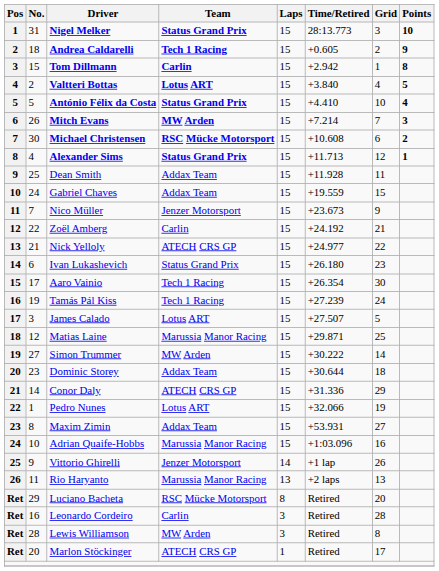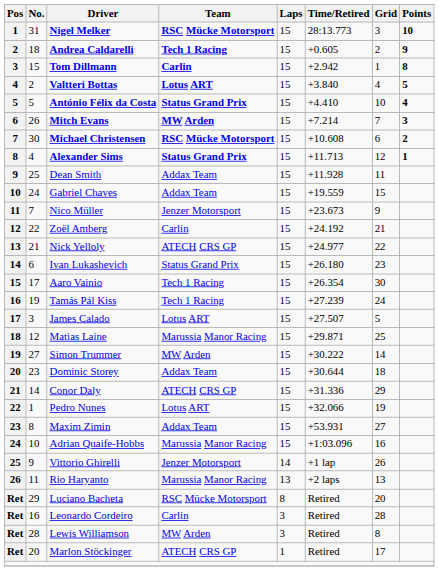Nigel Melker | Team: Status Grand Prix -> RSC Mücke Motorsport
